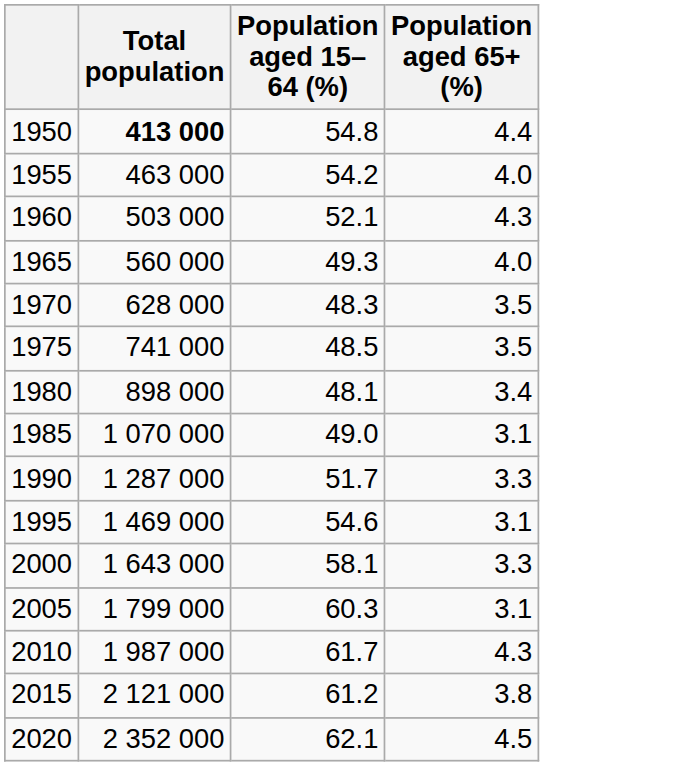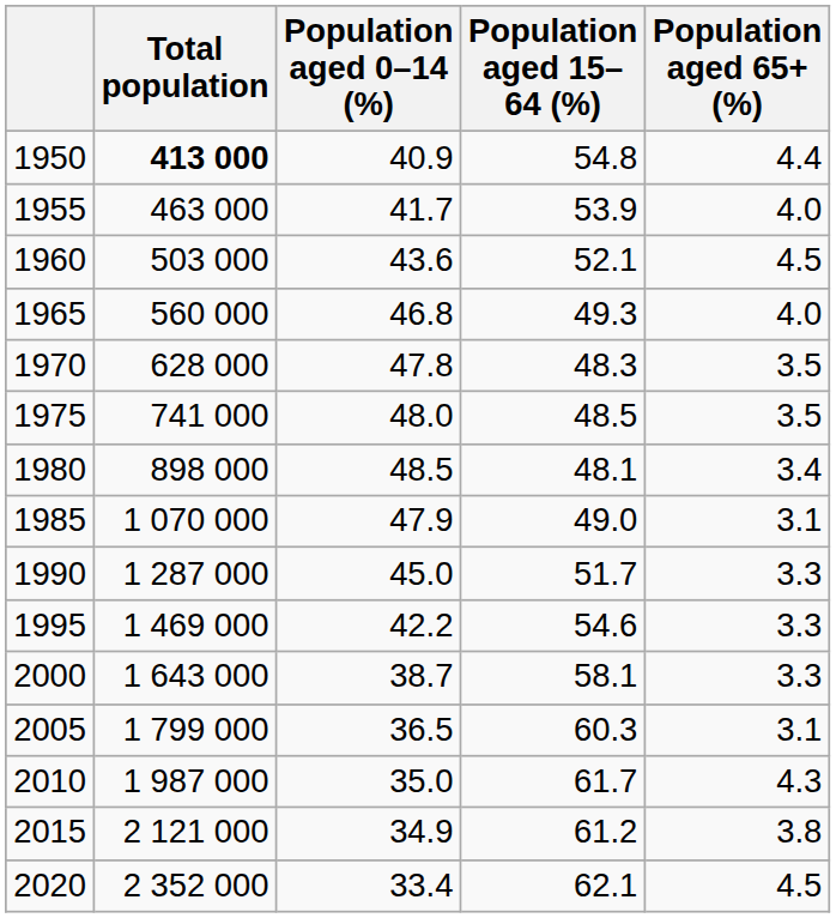+ column: Population aged 0–14 (%) | 40.9 | 41.7 | 43.6 | 46.8 | 47.8 | 48.0 | 48.5 | 47.9 | 45.0 | 42.2 | 38.7 | 36.5 | 35.0 | 34.9 | 33.4
1955 | Population aged 15–64 (%): 54.2 -> 53.9
1960 | Population aged 65+ (%): 4.3 -> 4.5
1995 | Population aged 65+ (%): 3.1 -> 3.3
